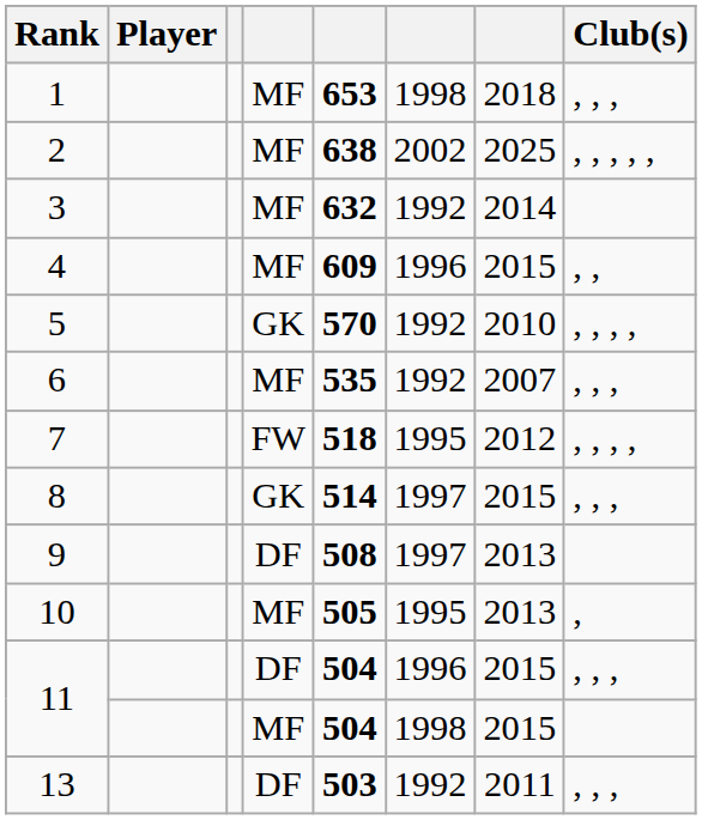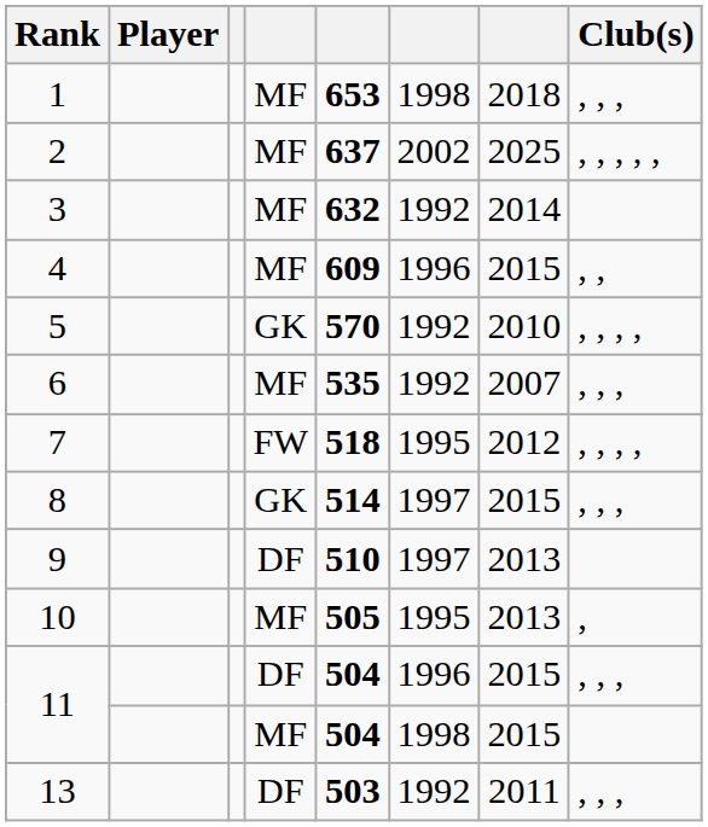2 | column 5: 638 -> 637
9 | column 5: 508 -> 510
